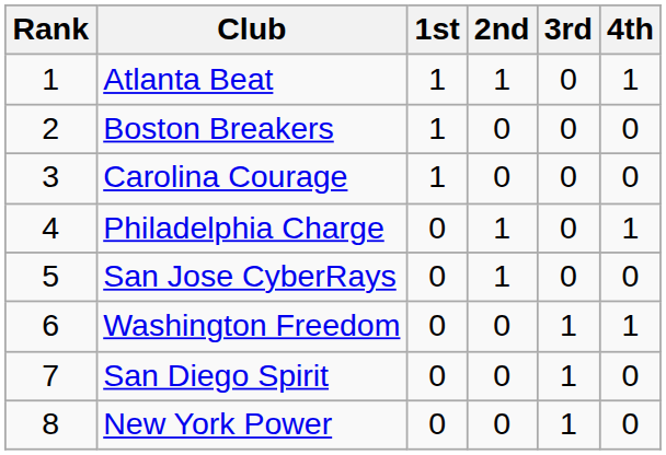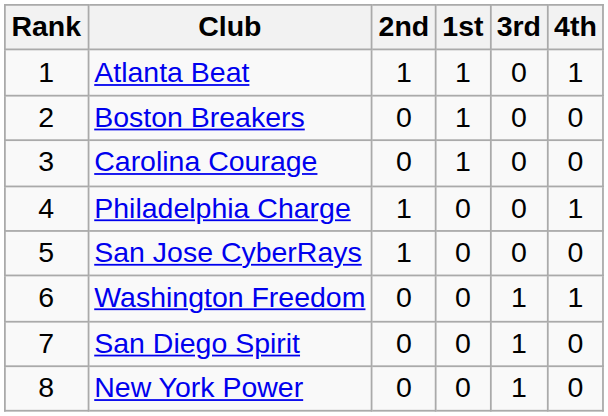columns swapped: 1st <-> 2nd
